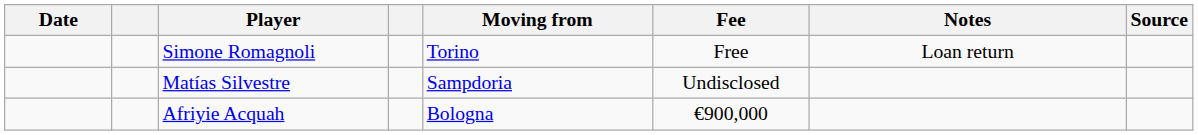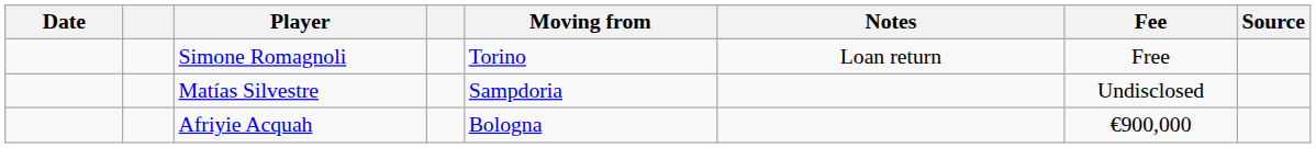columns swapped: Fee <-> Notes
